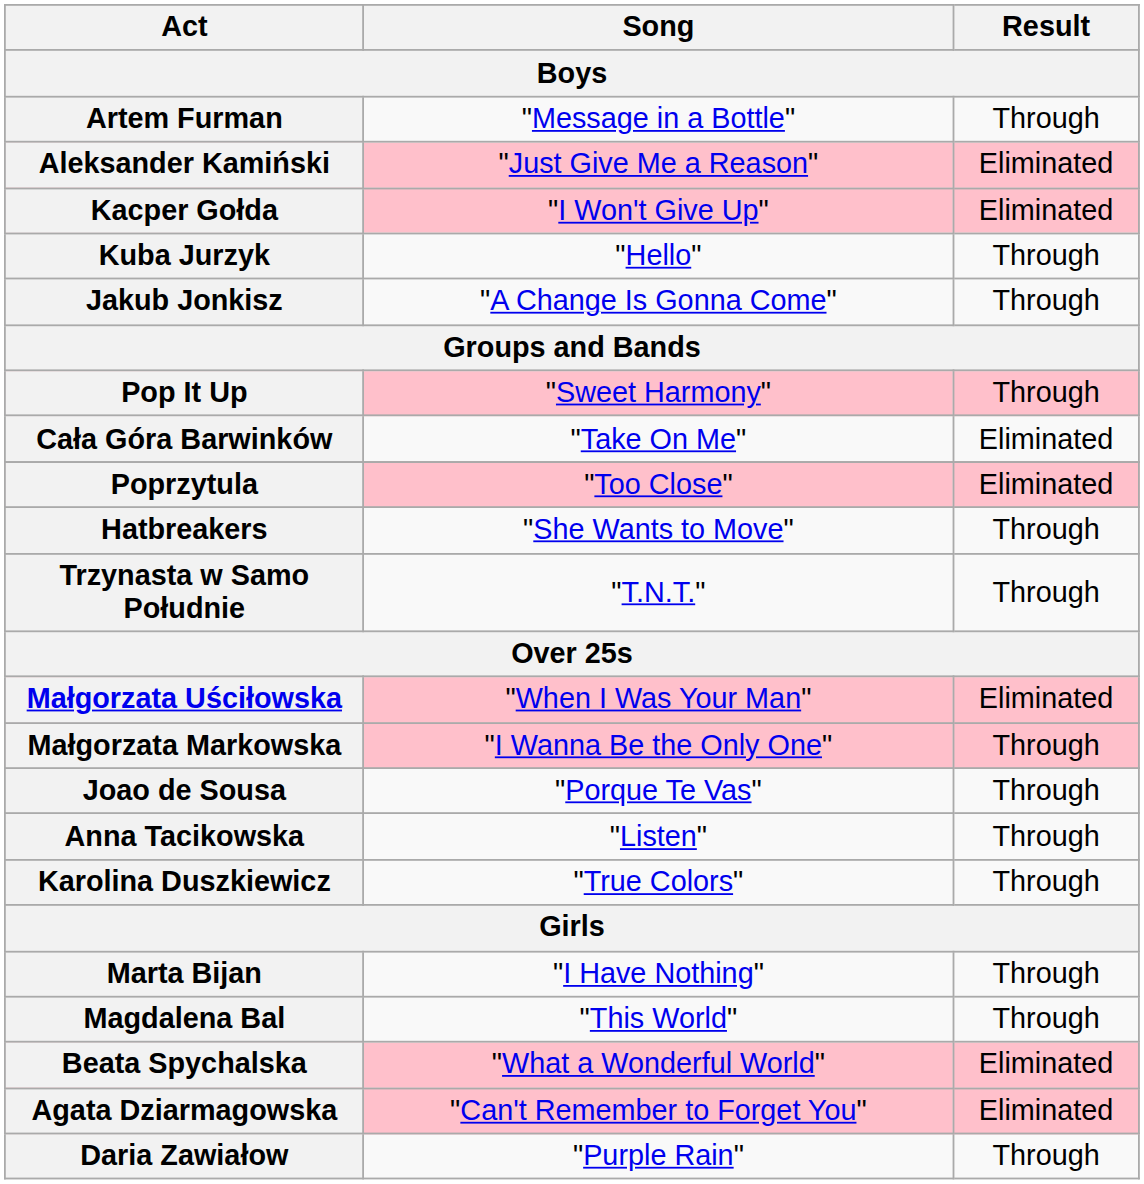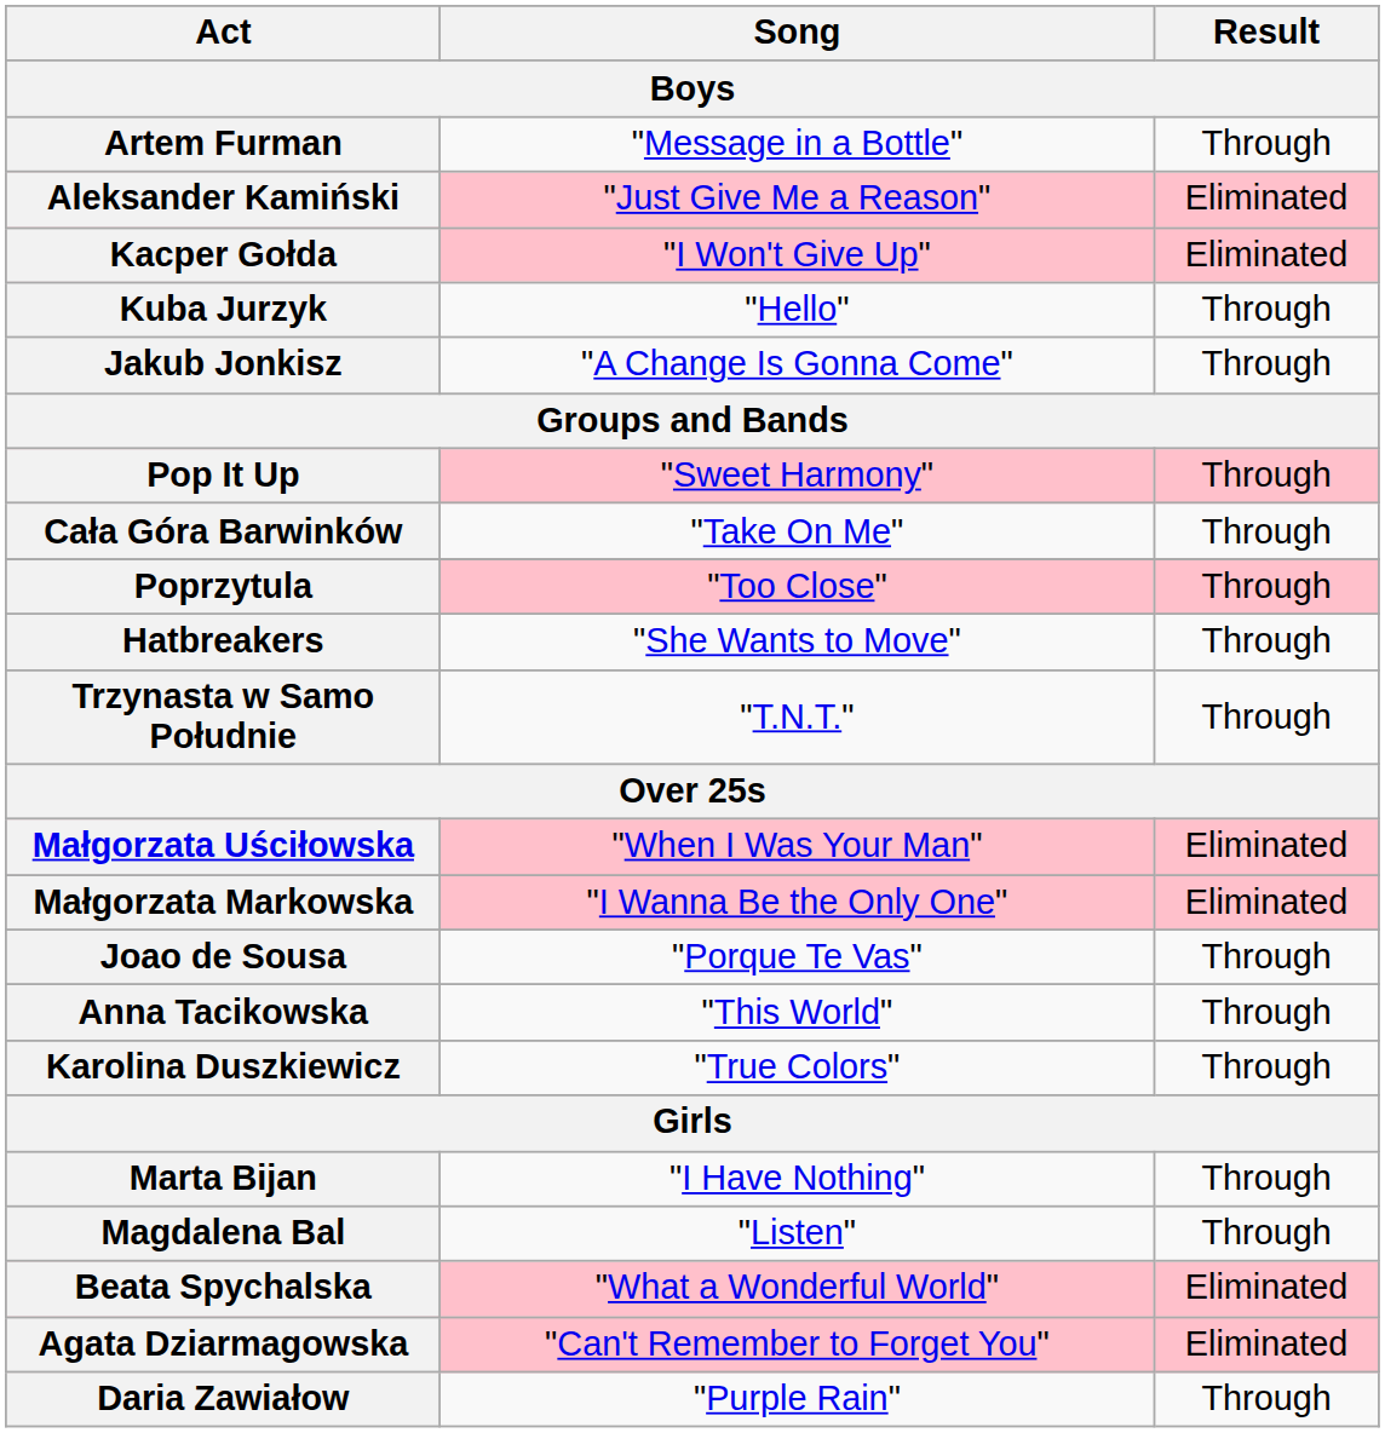Cała Góra Barwinków | Result: Eliminated -> Through
Poprzytula | Result: Eliminated -> Through
Małgorzata Markowska | Result: Through -> Eliminated
Anna Tacikowska | Song: "Listen" -> "This World"
Magdalena Bal | Song: "This World" -> "Listen"
